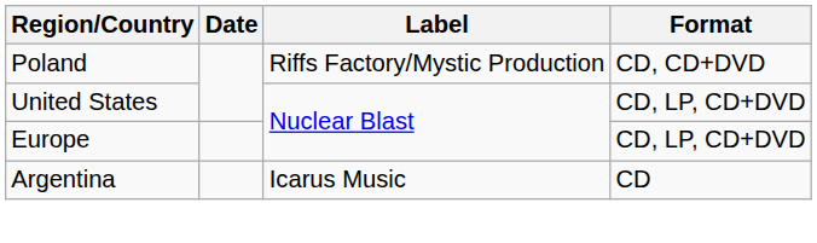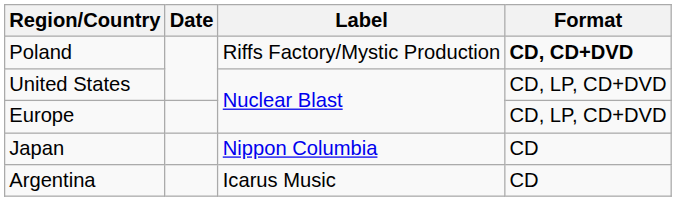Poland | Format: normal -> bold
+ row: Japan | Nippon Columbia | CD
